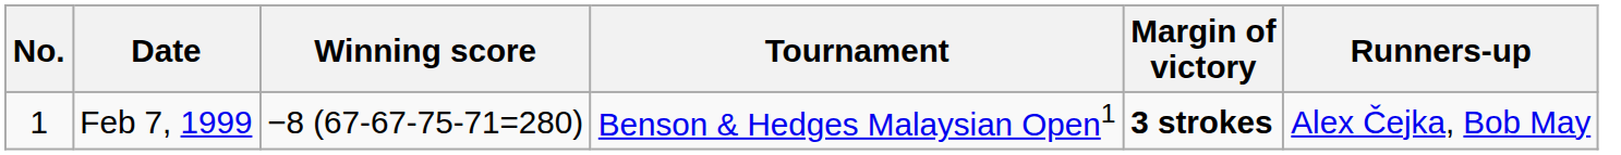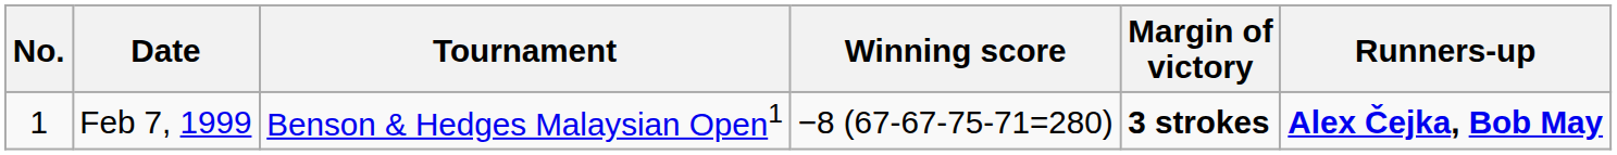columns swapped: Tournament <-> Winning score
Feb 7, 1999 | Runners-up: normal -> bold
